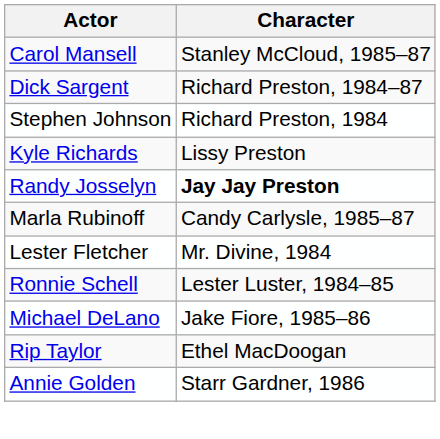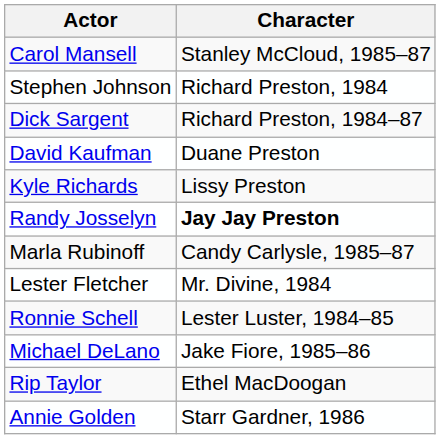rows swapped: Stephen Johnson <-> Dick Sargent
+ row: David Kaufman | Duane Preston
